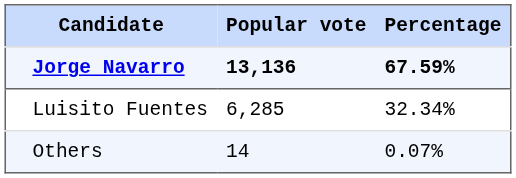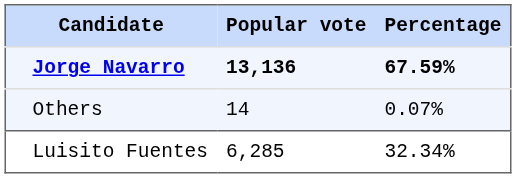rows swapped: Luisito Fuentes <-> Others
